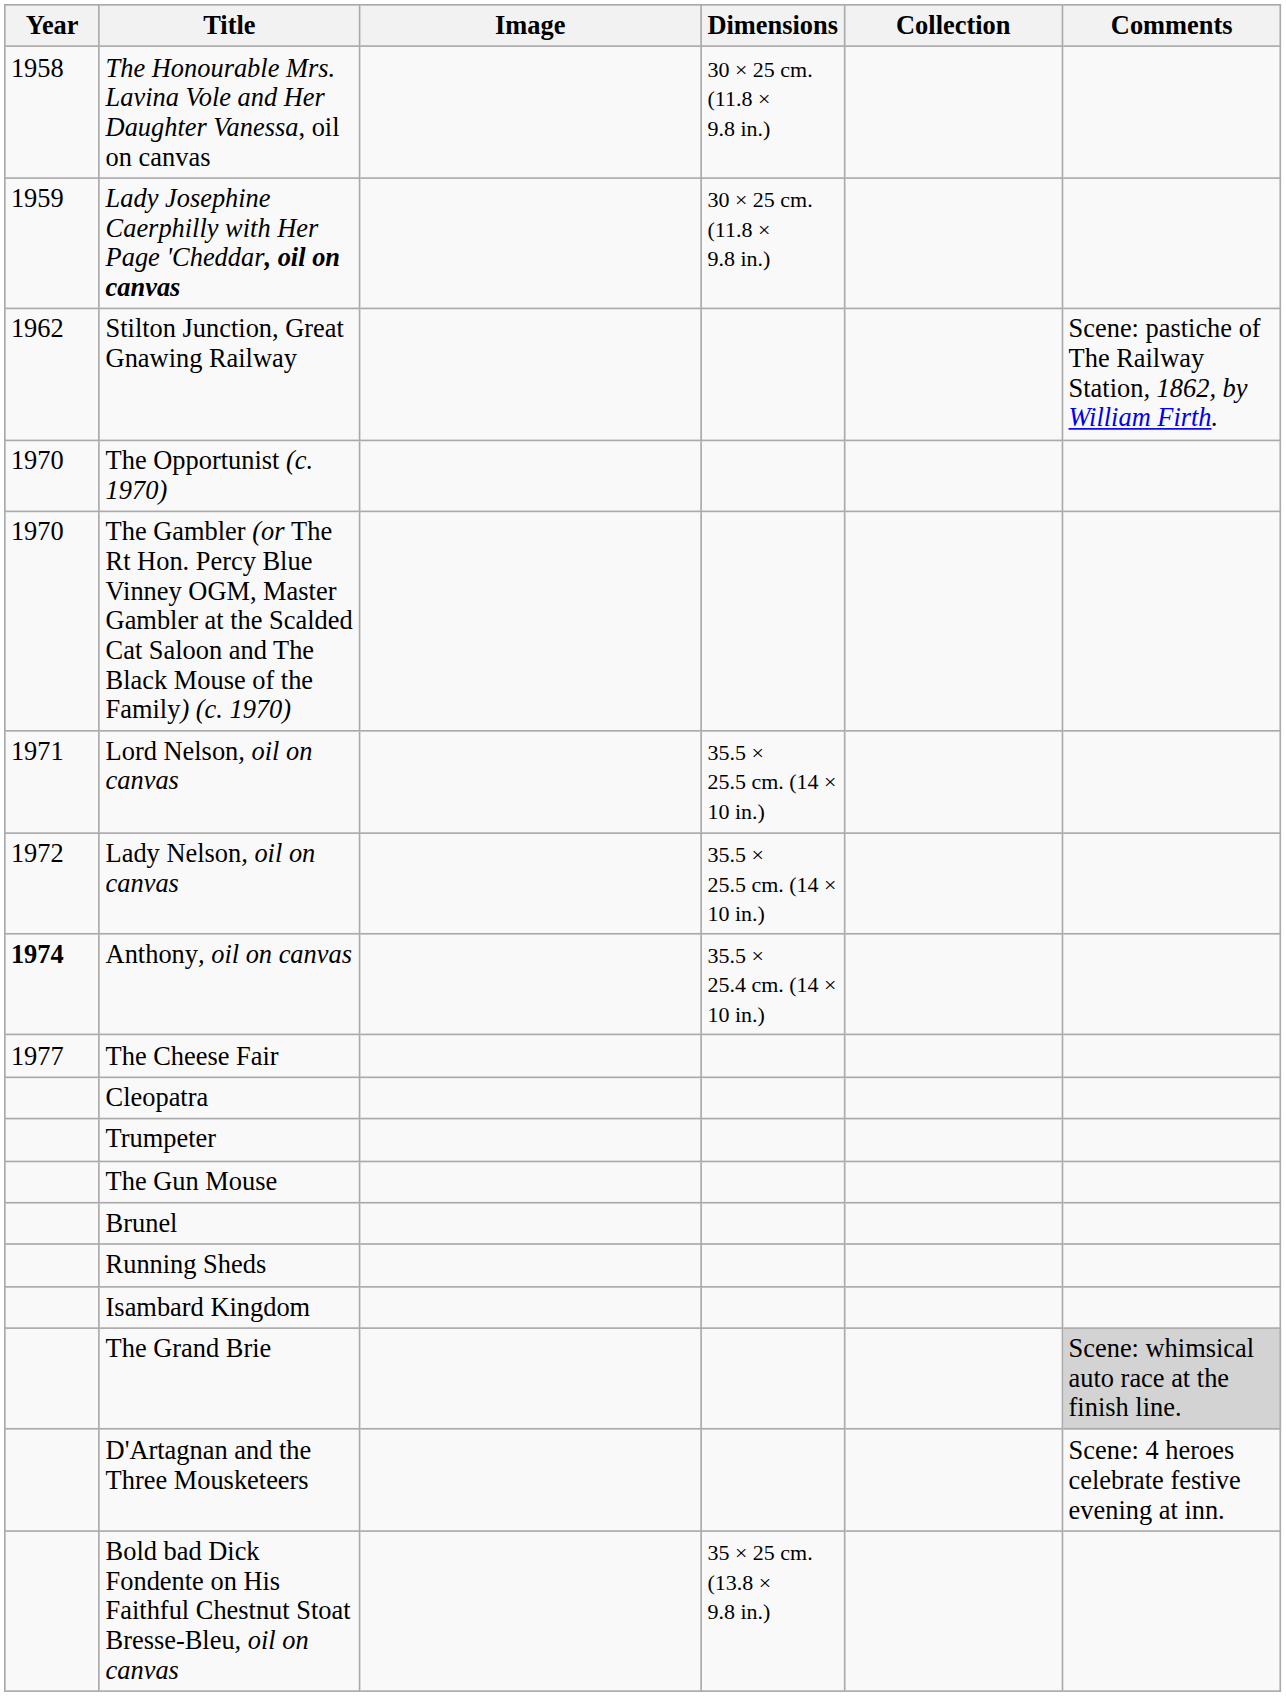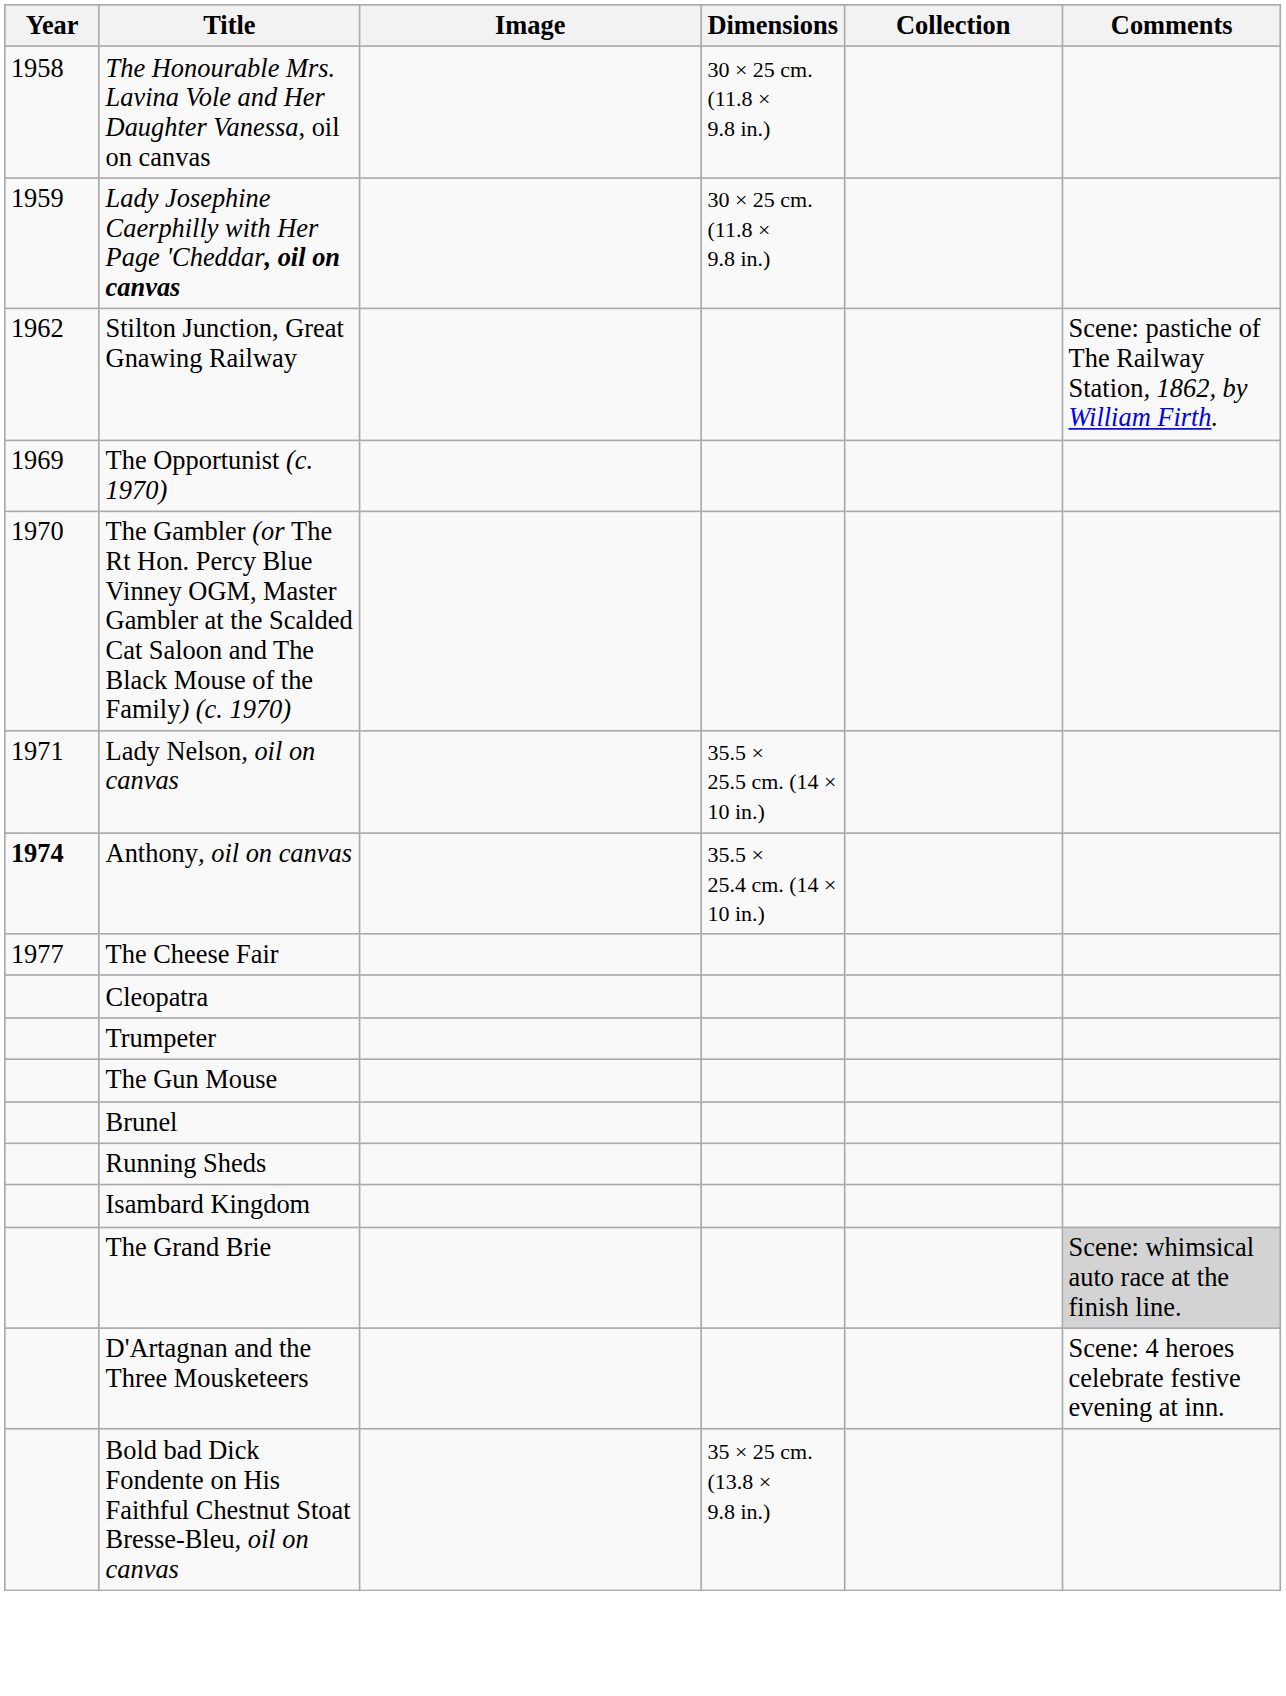The Opportunist (c. 1970) | Year: 1970 -> 1969
- row: 1971 | Lord Nelson, oil on canvas | 35.5 × 25.5 cm. (14 × 10 in.)
Lady Nelson, oil on canvas | Year: 1972 -> 1971
